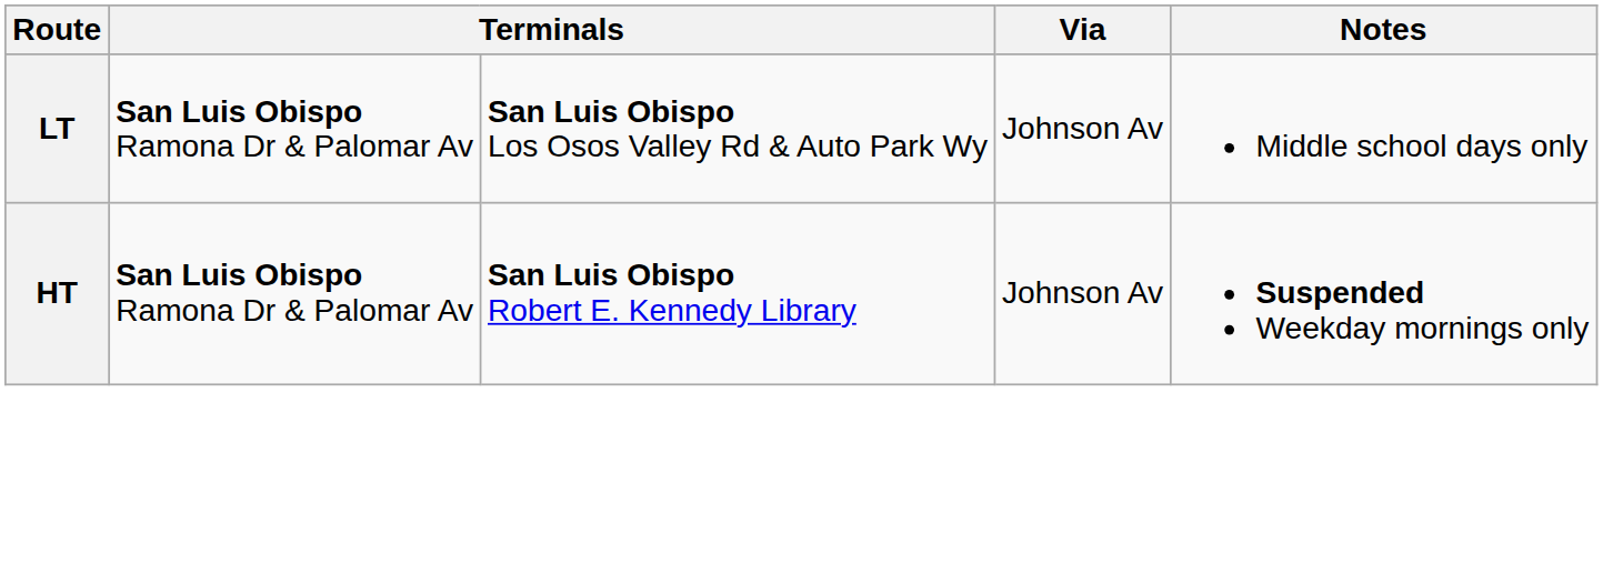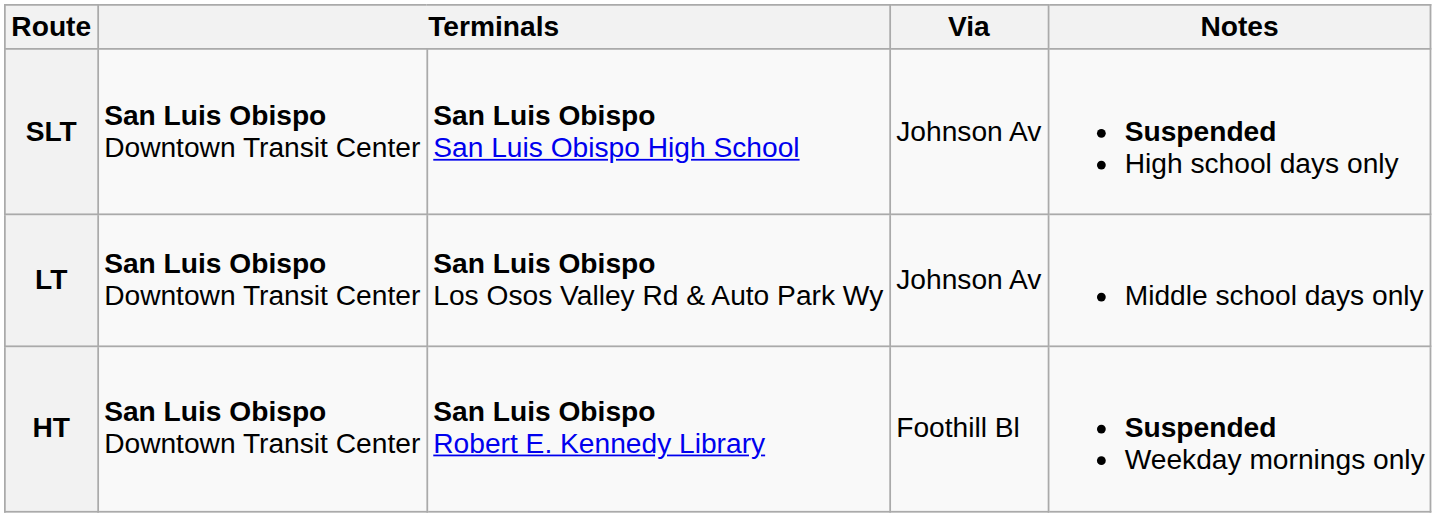+ row: SLT | San Luis Obispo Downtown Transit Center | San Luis Obispo San Luis Obispo High School | Johnson Av | Suspended High school days only
LT | column 2: San Luis Obispo Ramona Dr & Palomar Av -> San Luis Obispo Downtown Transit Center
HT | column 2: San Luis Obispo Ramona Dr & Palomar Av -> San Luis Obispo Downtown Transit Center
HT | Via: Johnson Av -> Foothill Bl
